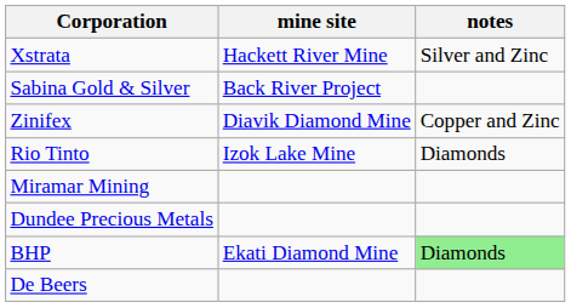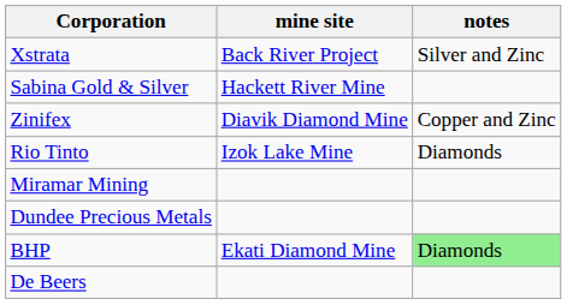Xstrata | mine site: Hackett River Mine -> Back River Project
Sabina Gold & Silver | mine site: Back River Project -> Hackett River Mine
